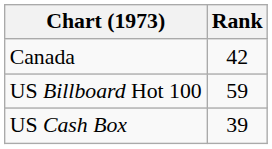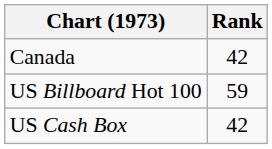US Cash Box | Rank: 39 -> 42
